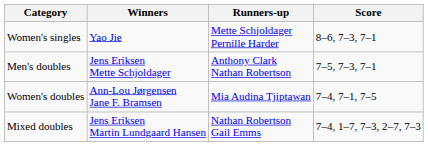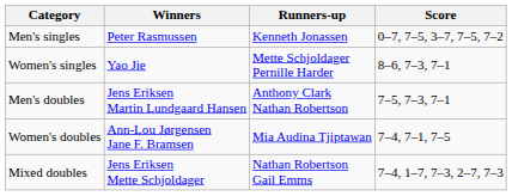+ row: Men's singles | Peter Rasmussen | Kenneth Jonassen | 0–7, 7–5, 3–7, 7–5, 7–2
Men's doubles | Winners: Jens Eriksen Mette Schjoldager -> Jens Eriksen Martin Lundgaard Hansen
Mixed doubles | Winners: Jens Eriksen Martin Lundgaard Hansen -> Jens Eriksen Mette Schjoldager
